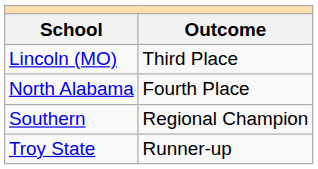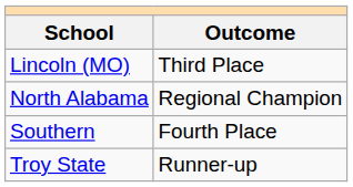North Alabama | Outcome: Fourth Place -> Regional Champion
Southern | Outcome: Regional Champion -> Fourth Place
